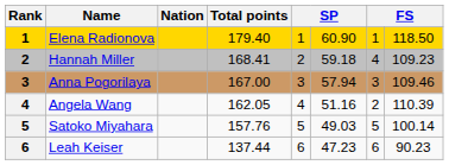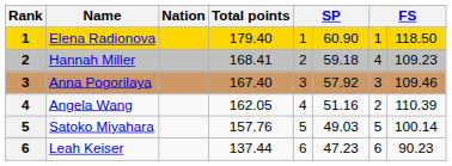Anna Pogorilaya | Total points: 167.00 -> 167.40
Anna Pogorilaya | column 6: 57.94 -> 57.92
